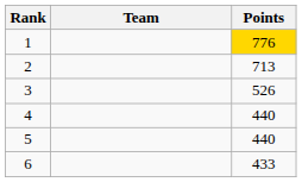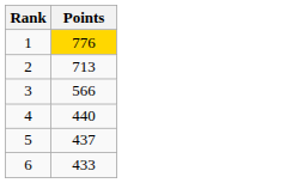- column: Team
3 | Points: 526 -> 566
5 | Points: 440 -> 437
